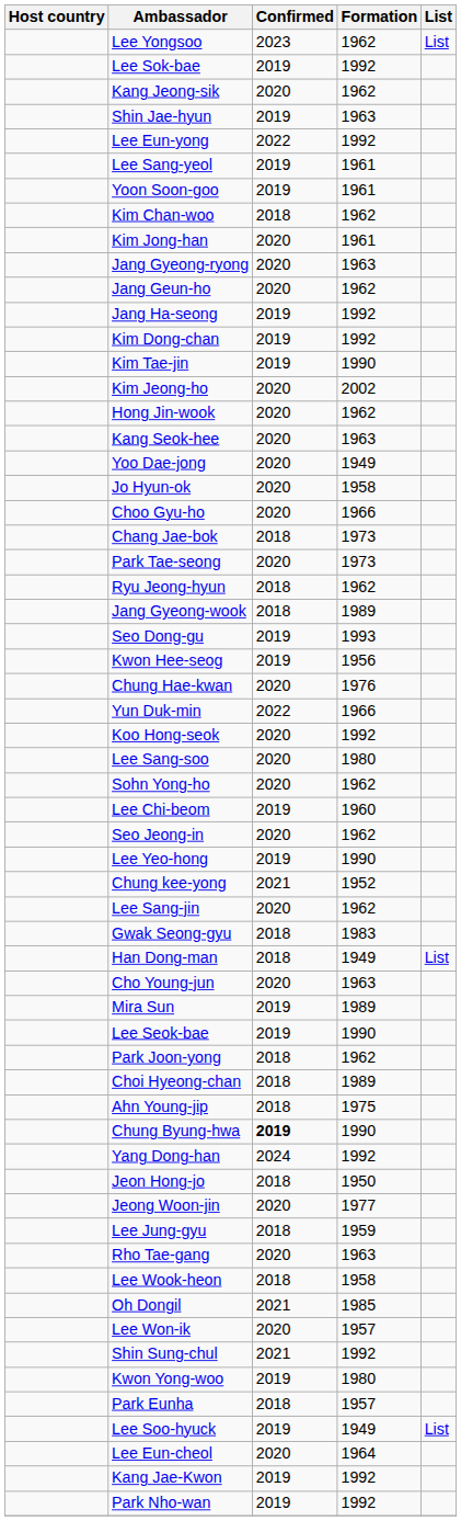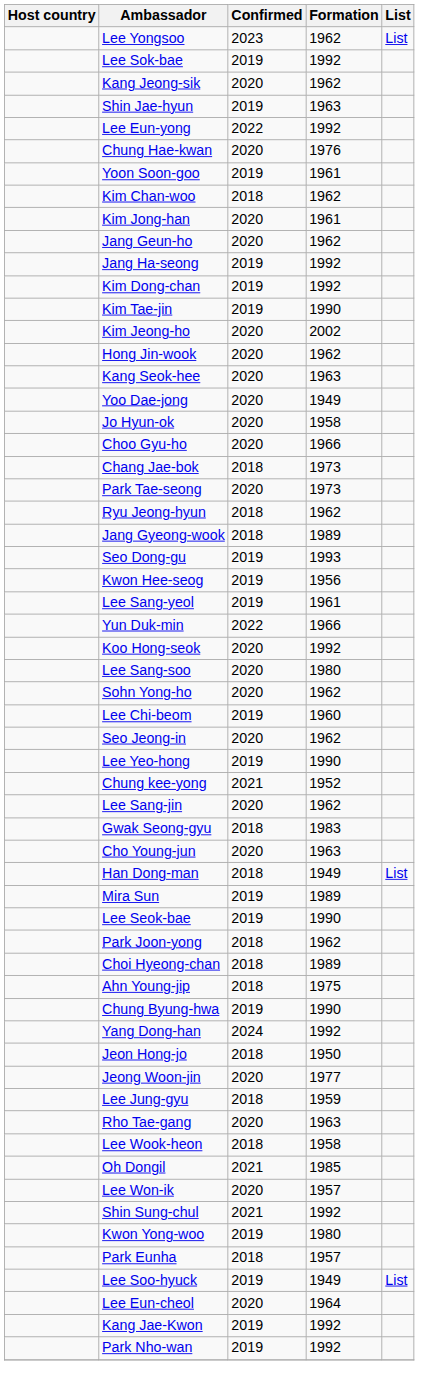rows swapped: Chung Hae-kwan <-> Lee Sang-yeol
- row: Jang Gyeong-ryong | 2020 | 1963
rows swapped: Cho Young-jun <-> Han Dong-man
Chung Byung-hwa | Confirmed: bold -> normal
